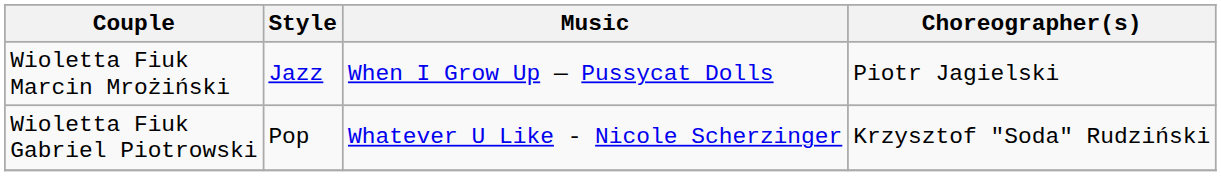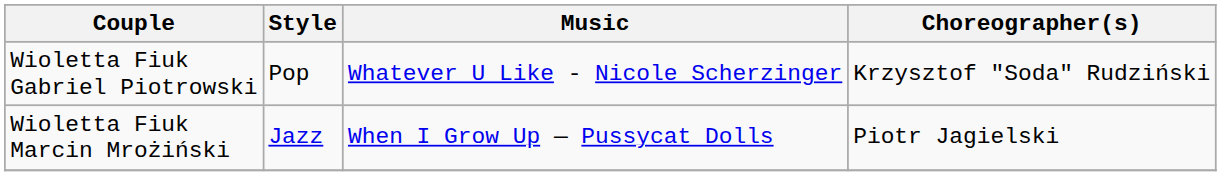rows swapped: Wioletta Fiuk Gabriel Piotrowski <-> Wioletta Fiuk Marcin Mrożiński
